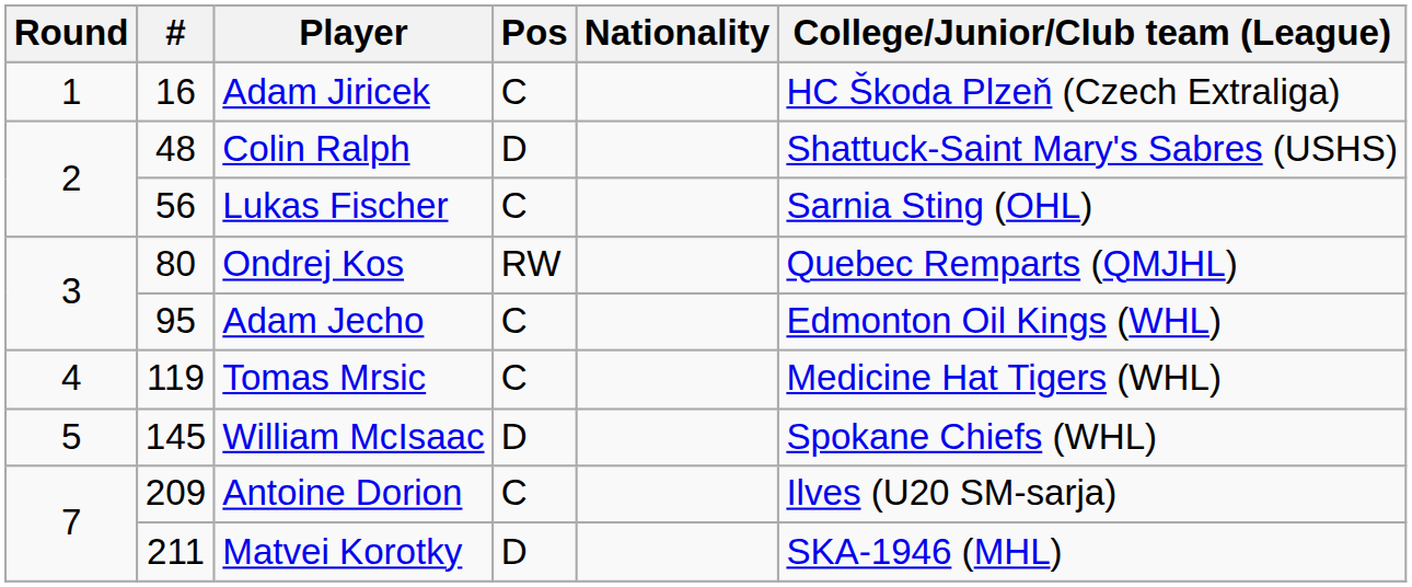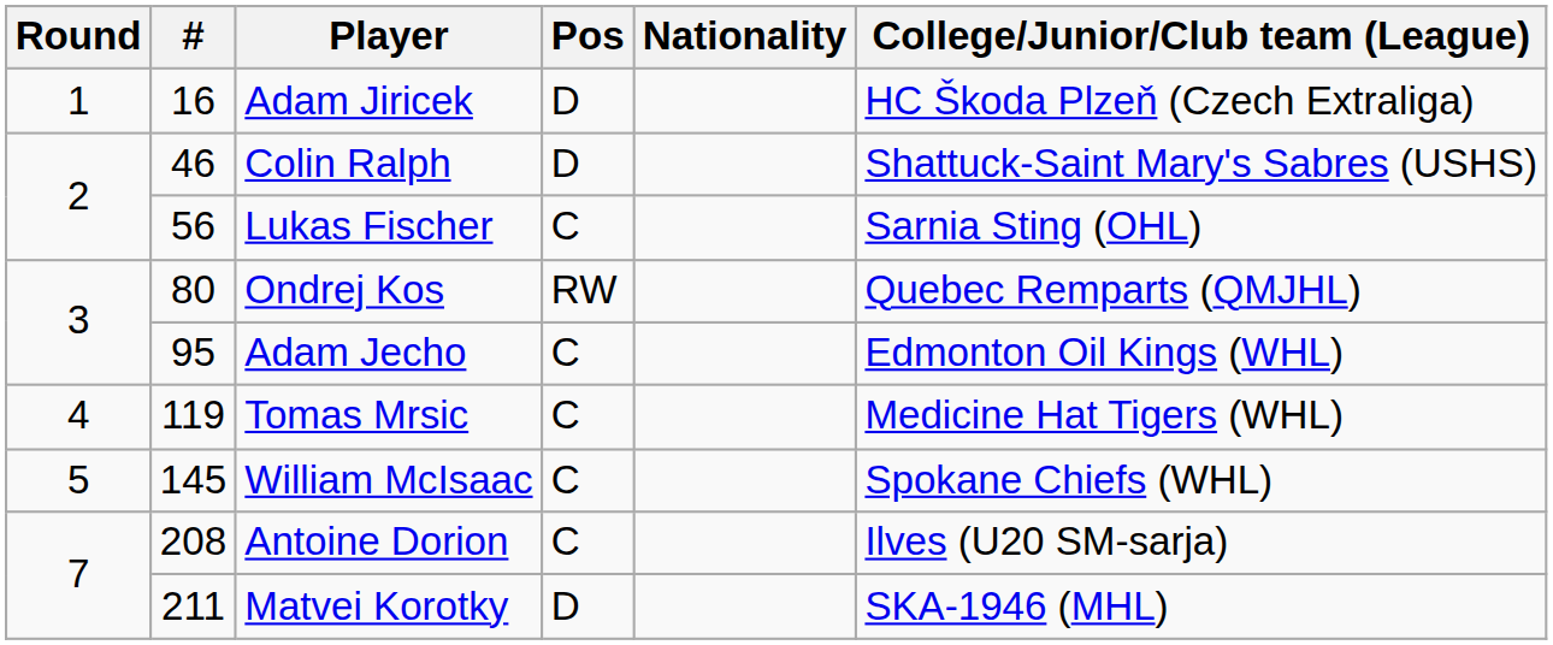Adam Jiricek | Pos: C -> D
Colin Ralph | #: 48 -> 46
William McIsaac | Pos: D -> C
Antoine Dorion | #: 209 -> 208
